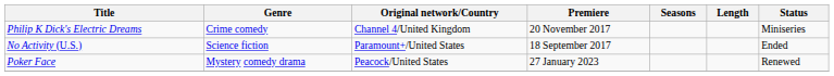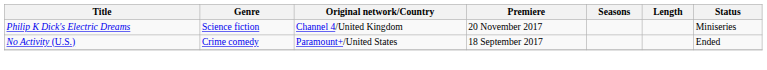Philip K Dick's Electric Dreams | Genre: Crime comedy -> Science fiction
No Activity (U.S.) | Genre: Science fiction -> Crime comedy
- row: Poker Face | Mystery comedy drama | Peacock/United States | 27 January 2023 | Renewed
